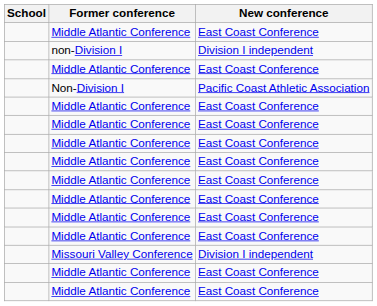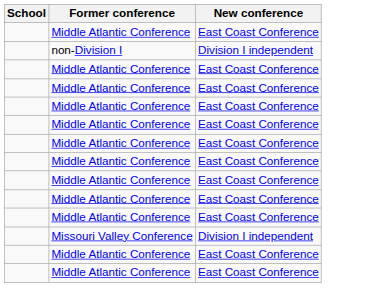- row: Non-Division I | Pacific Coast Athletic Association
